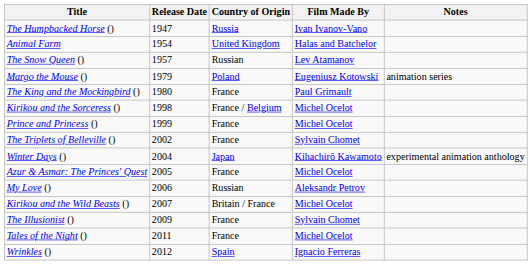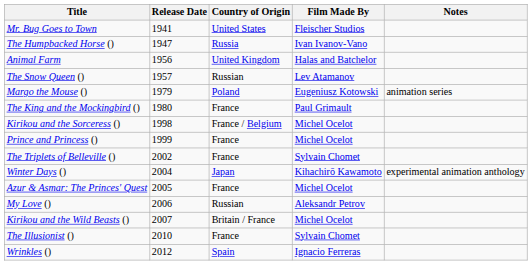+ row: Mr. Bug Goes to Town | 1941 | United States | Fleischer Studios
Animal Farm | Release Date: 1954 -> 1956
The Illusionist () | Release Date: 2009 -> 2010
- row: Tales of the Night () | 2011 | France | Michel Ocelot
